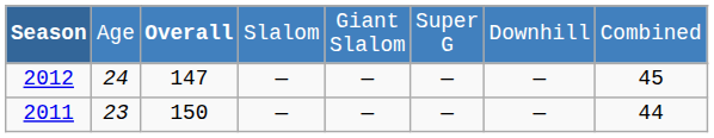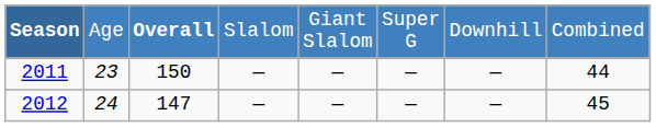rows swapped: 2011 <-> 2012
